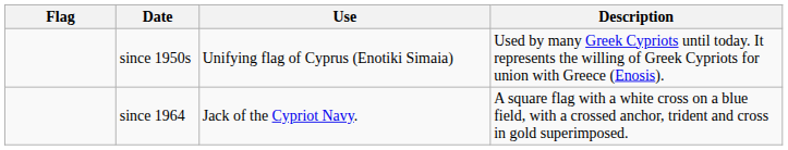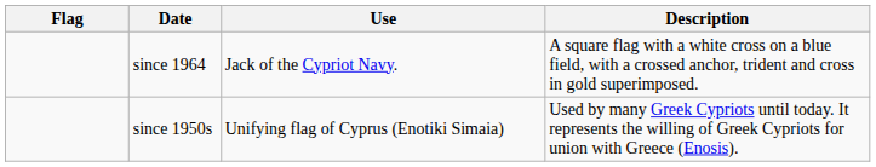rows swapped: since 1964 <-> since 1950s
